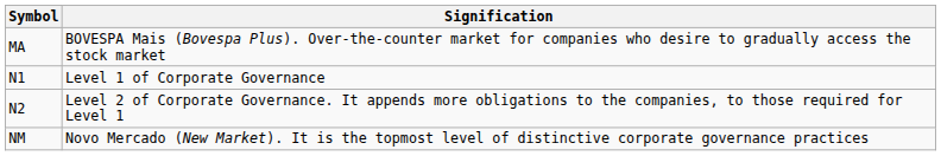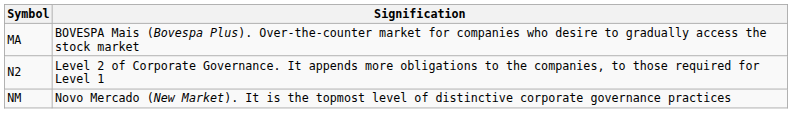- row: N1 | Level 1 of Corporate Governance
